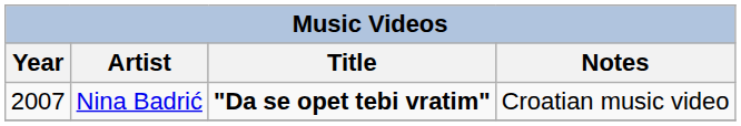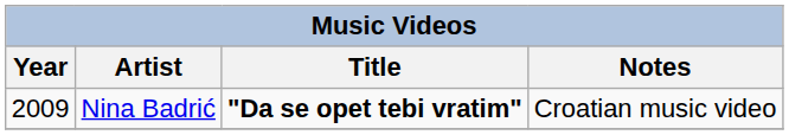Nina Badrić | Year: 2007 -> 2009
